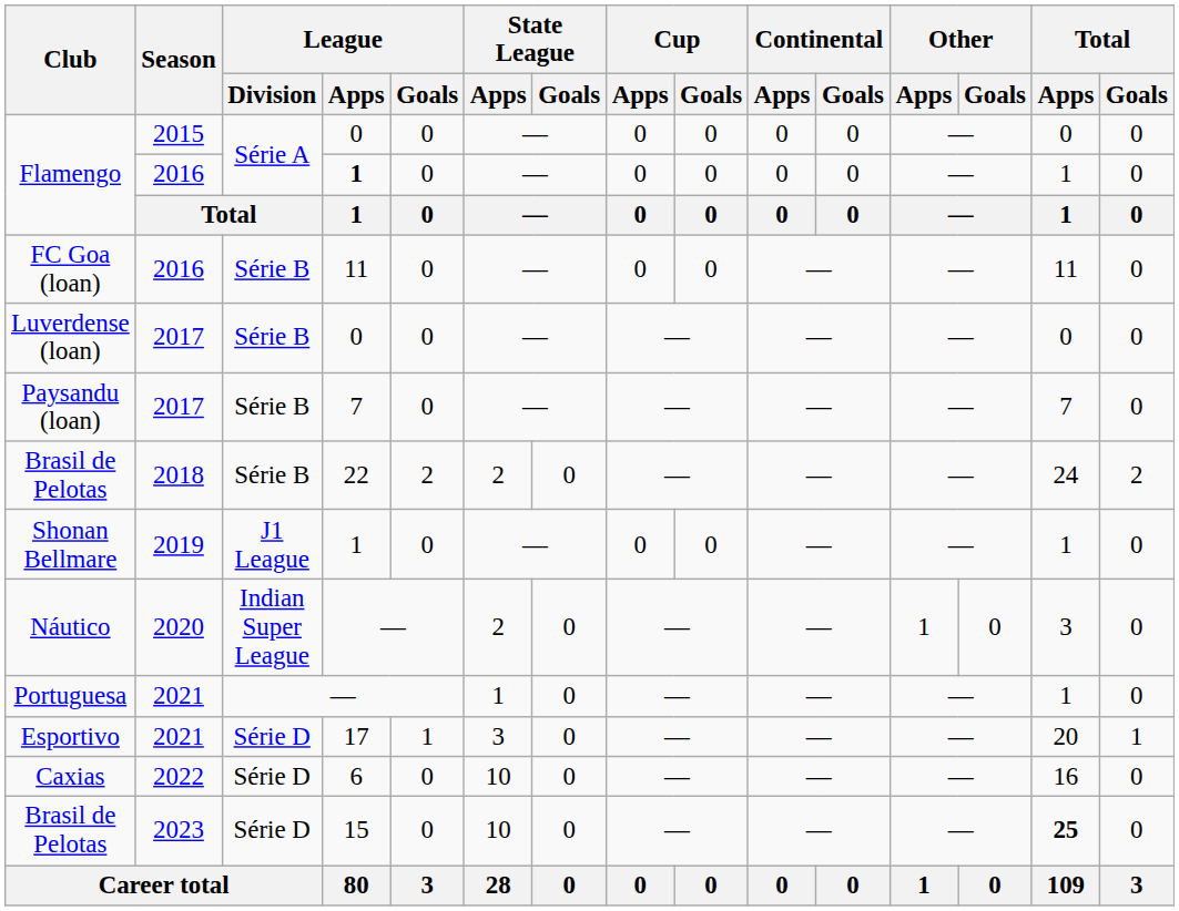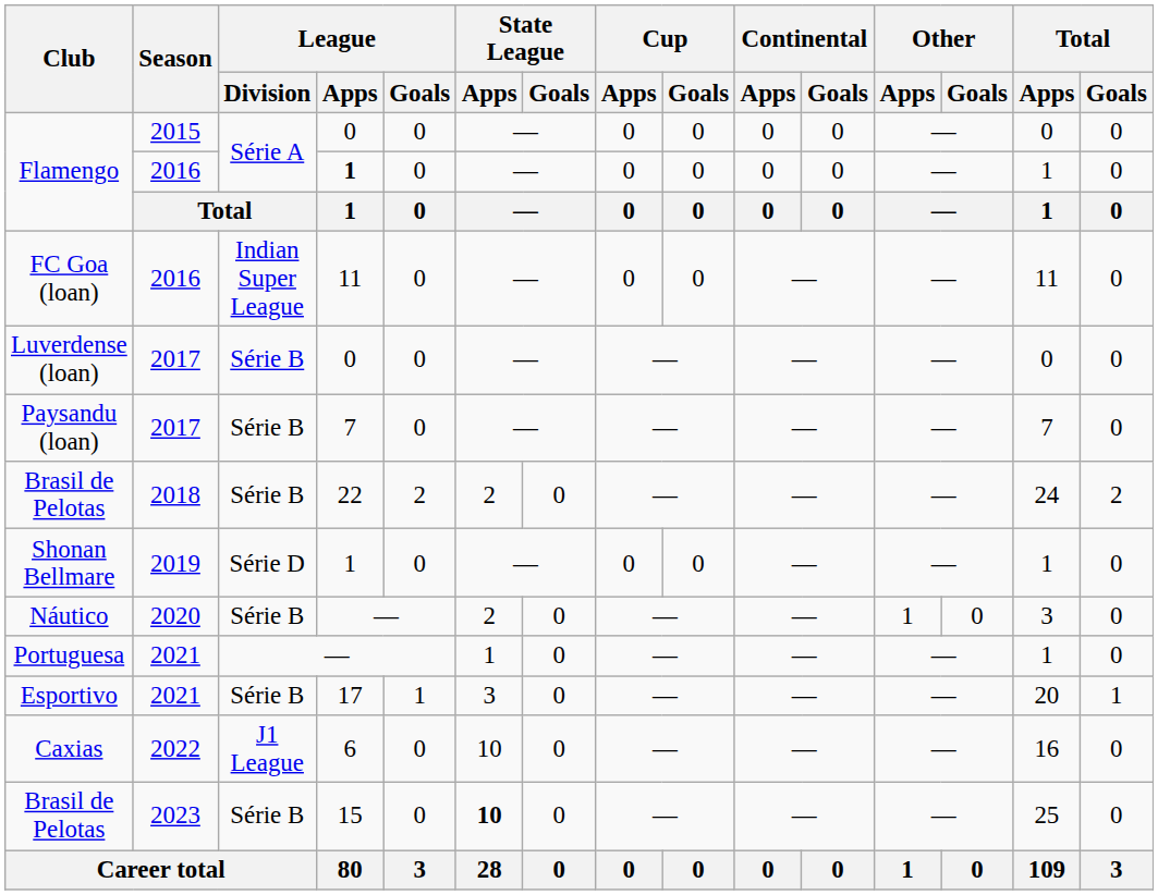FC Goa (loan) | League / Division: Série B -> Indian Super League
Shonan Bellmare | League / Division: J1 League -> Série D
Náutico | League / Division: Indian Super League -> Série B
Esportivo | League / Division: Série D -> Série B
Caxias | League / Division: Série D -> J1 League
Brasil de Pelotas / 2023 | League / Division: Série D -> Série B
Brasil de Pelotas / 2023 | State League / Apps: normal -> bold
Brasil de Pelotas / 2023 | Total / Apps: bold -> normal
